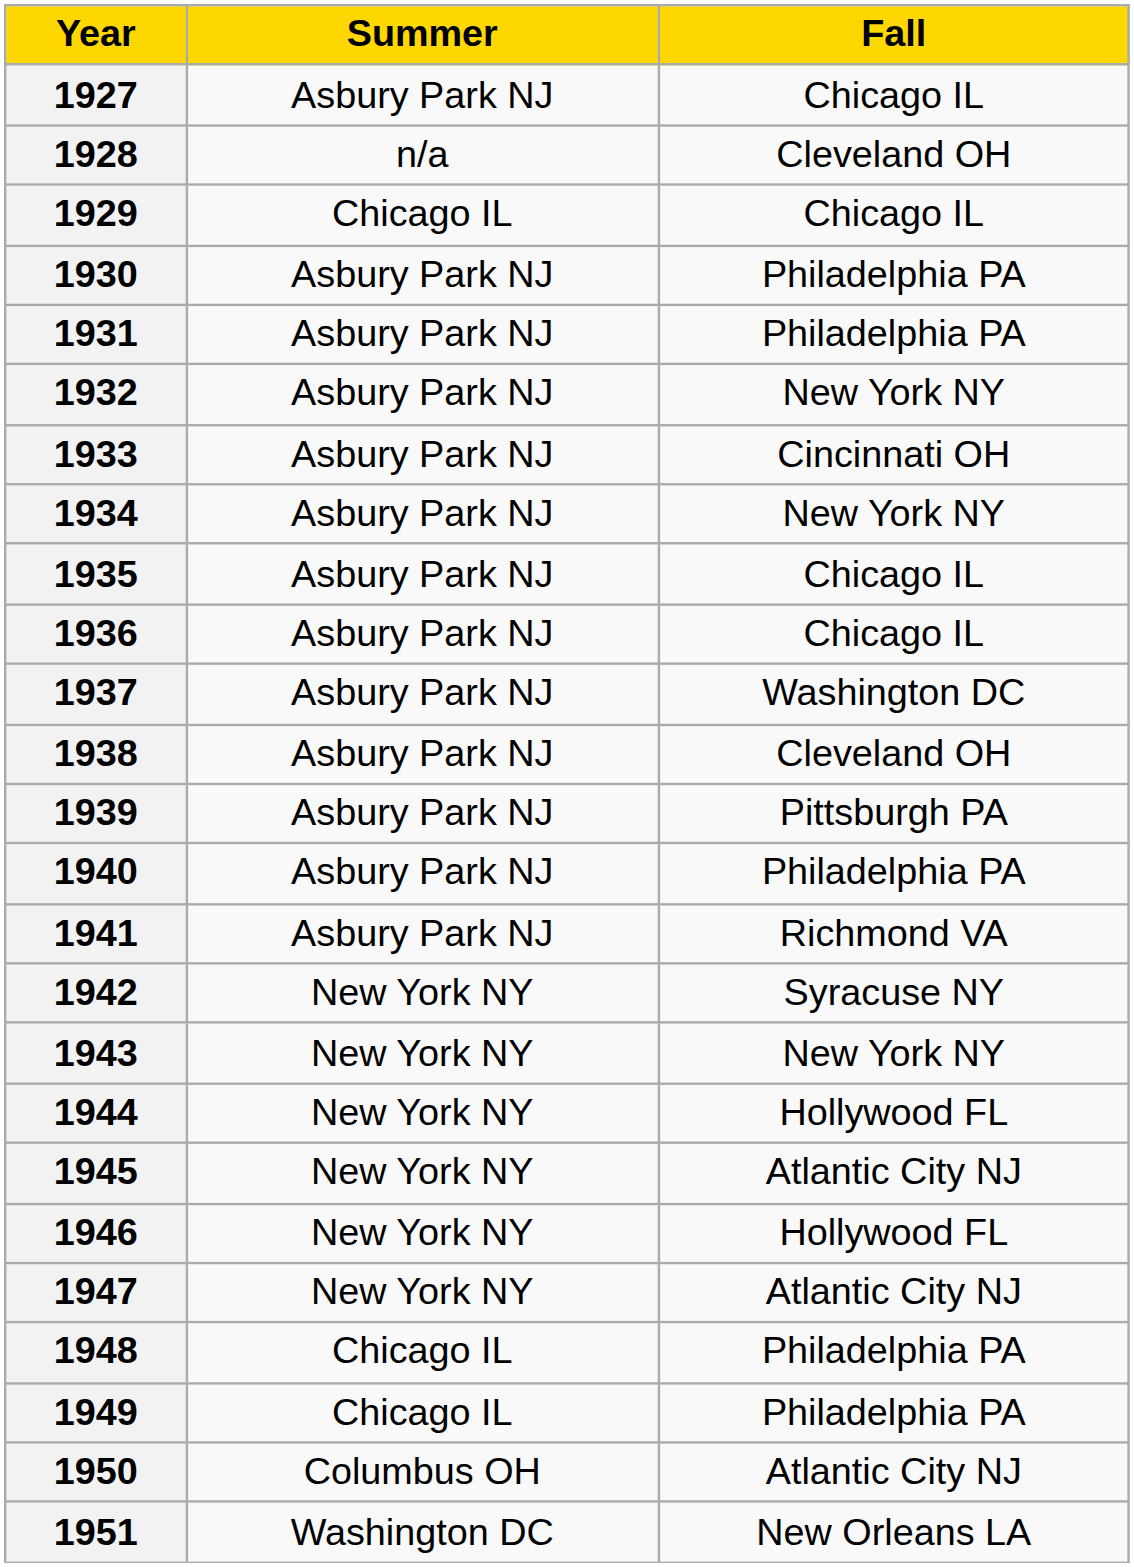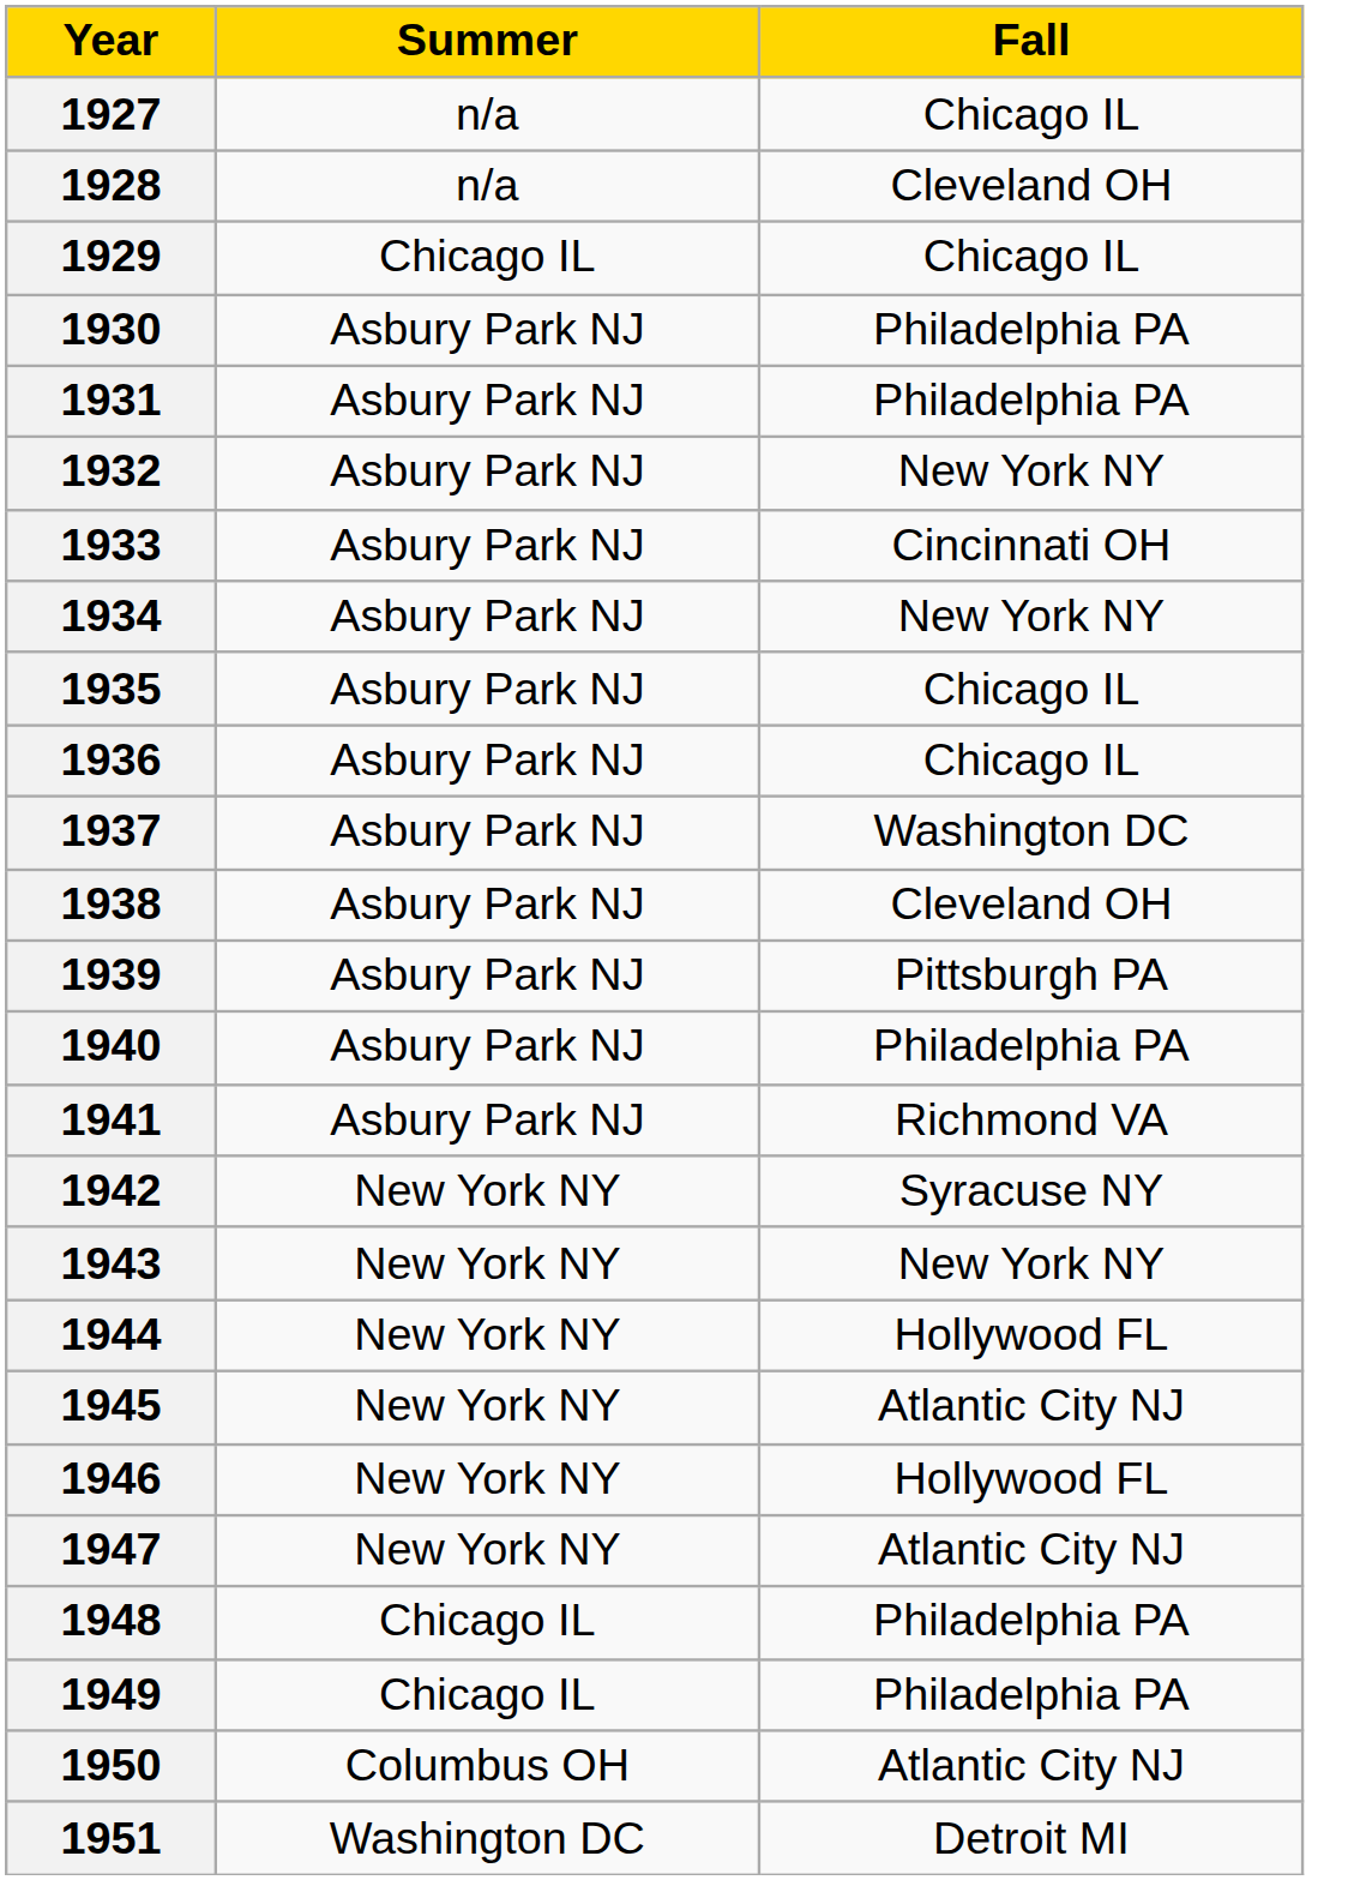1927 | Summer: Asbury Park NJ -> n/a
1951 | Fall: New Orleans LA -> Detroit MI
